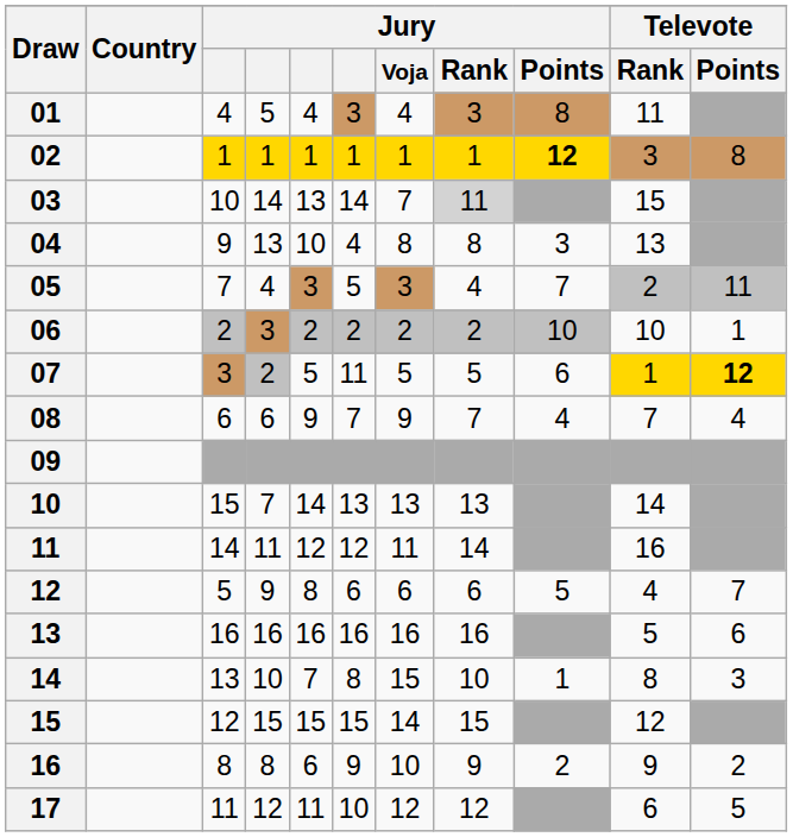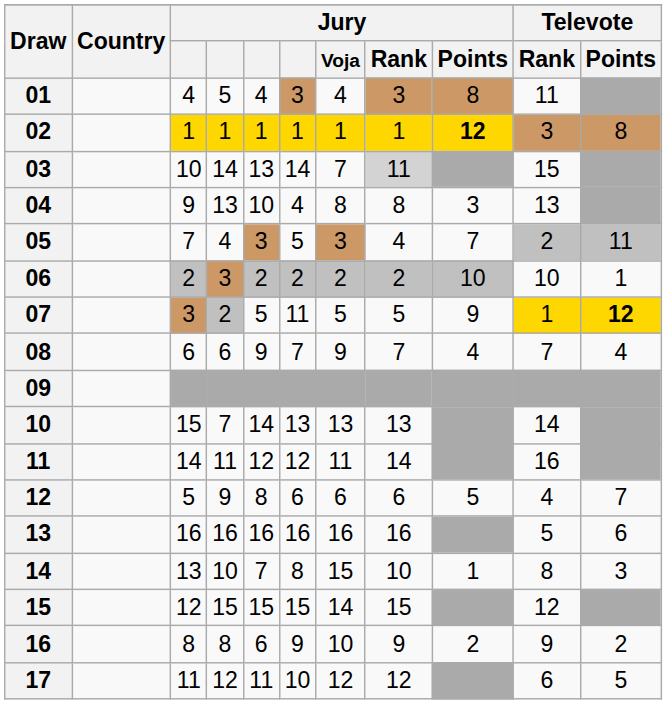07 | Jury / Points: 6 -> 9
